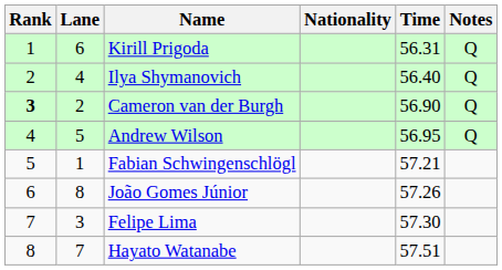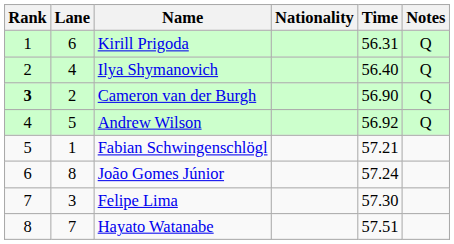Andrew Wilson | Time: 56.95 -> 56.92
João Gomes Júnior | Time: 57.26 -> 57.24
